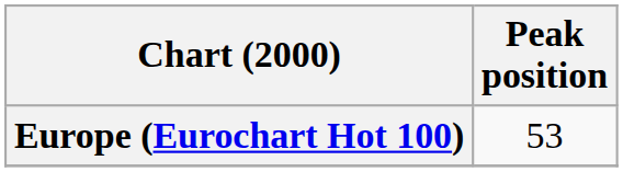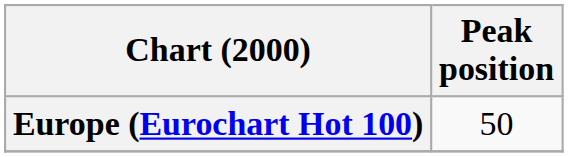Europe (Eurochart Hot 100) | Peak position: 53 -> 50
